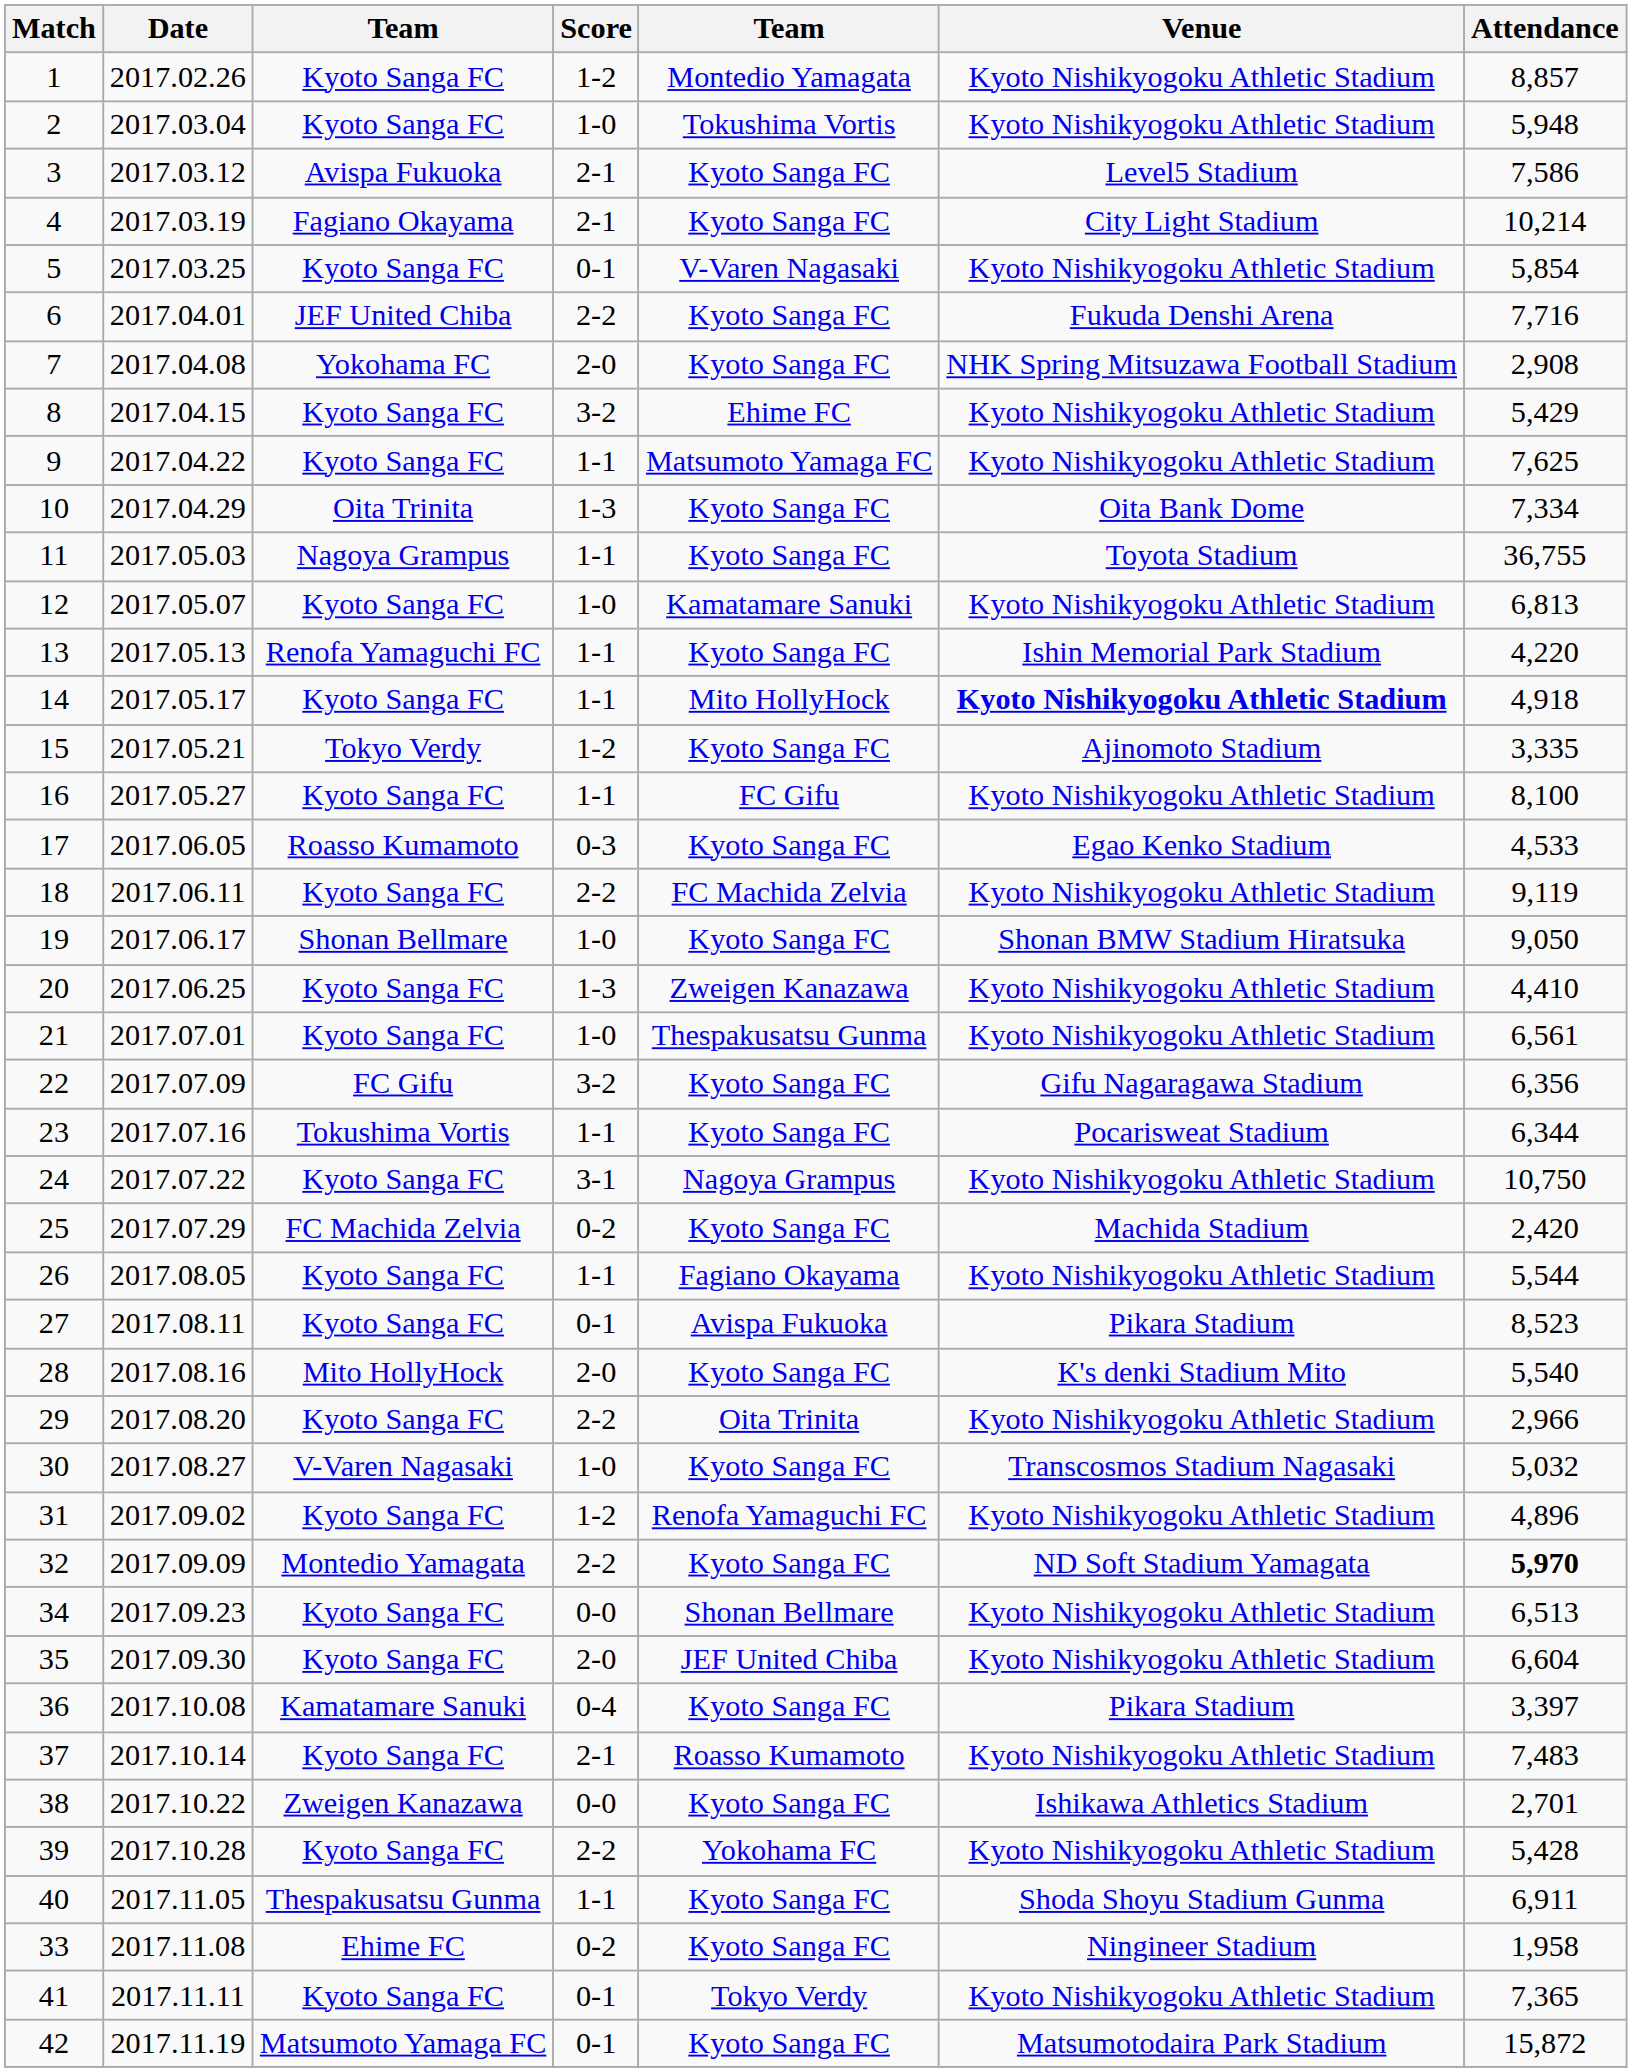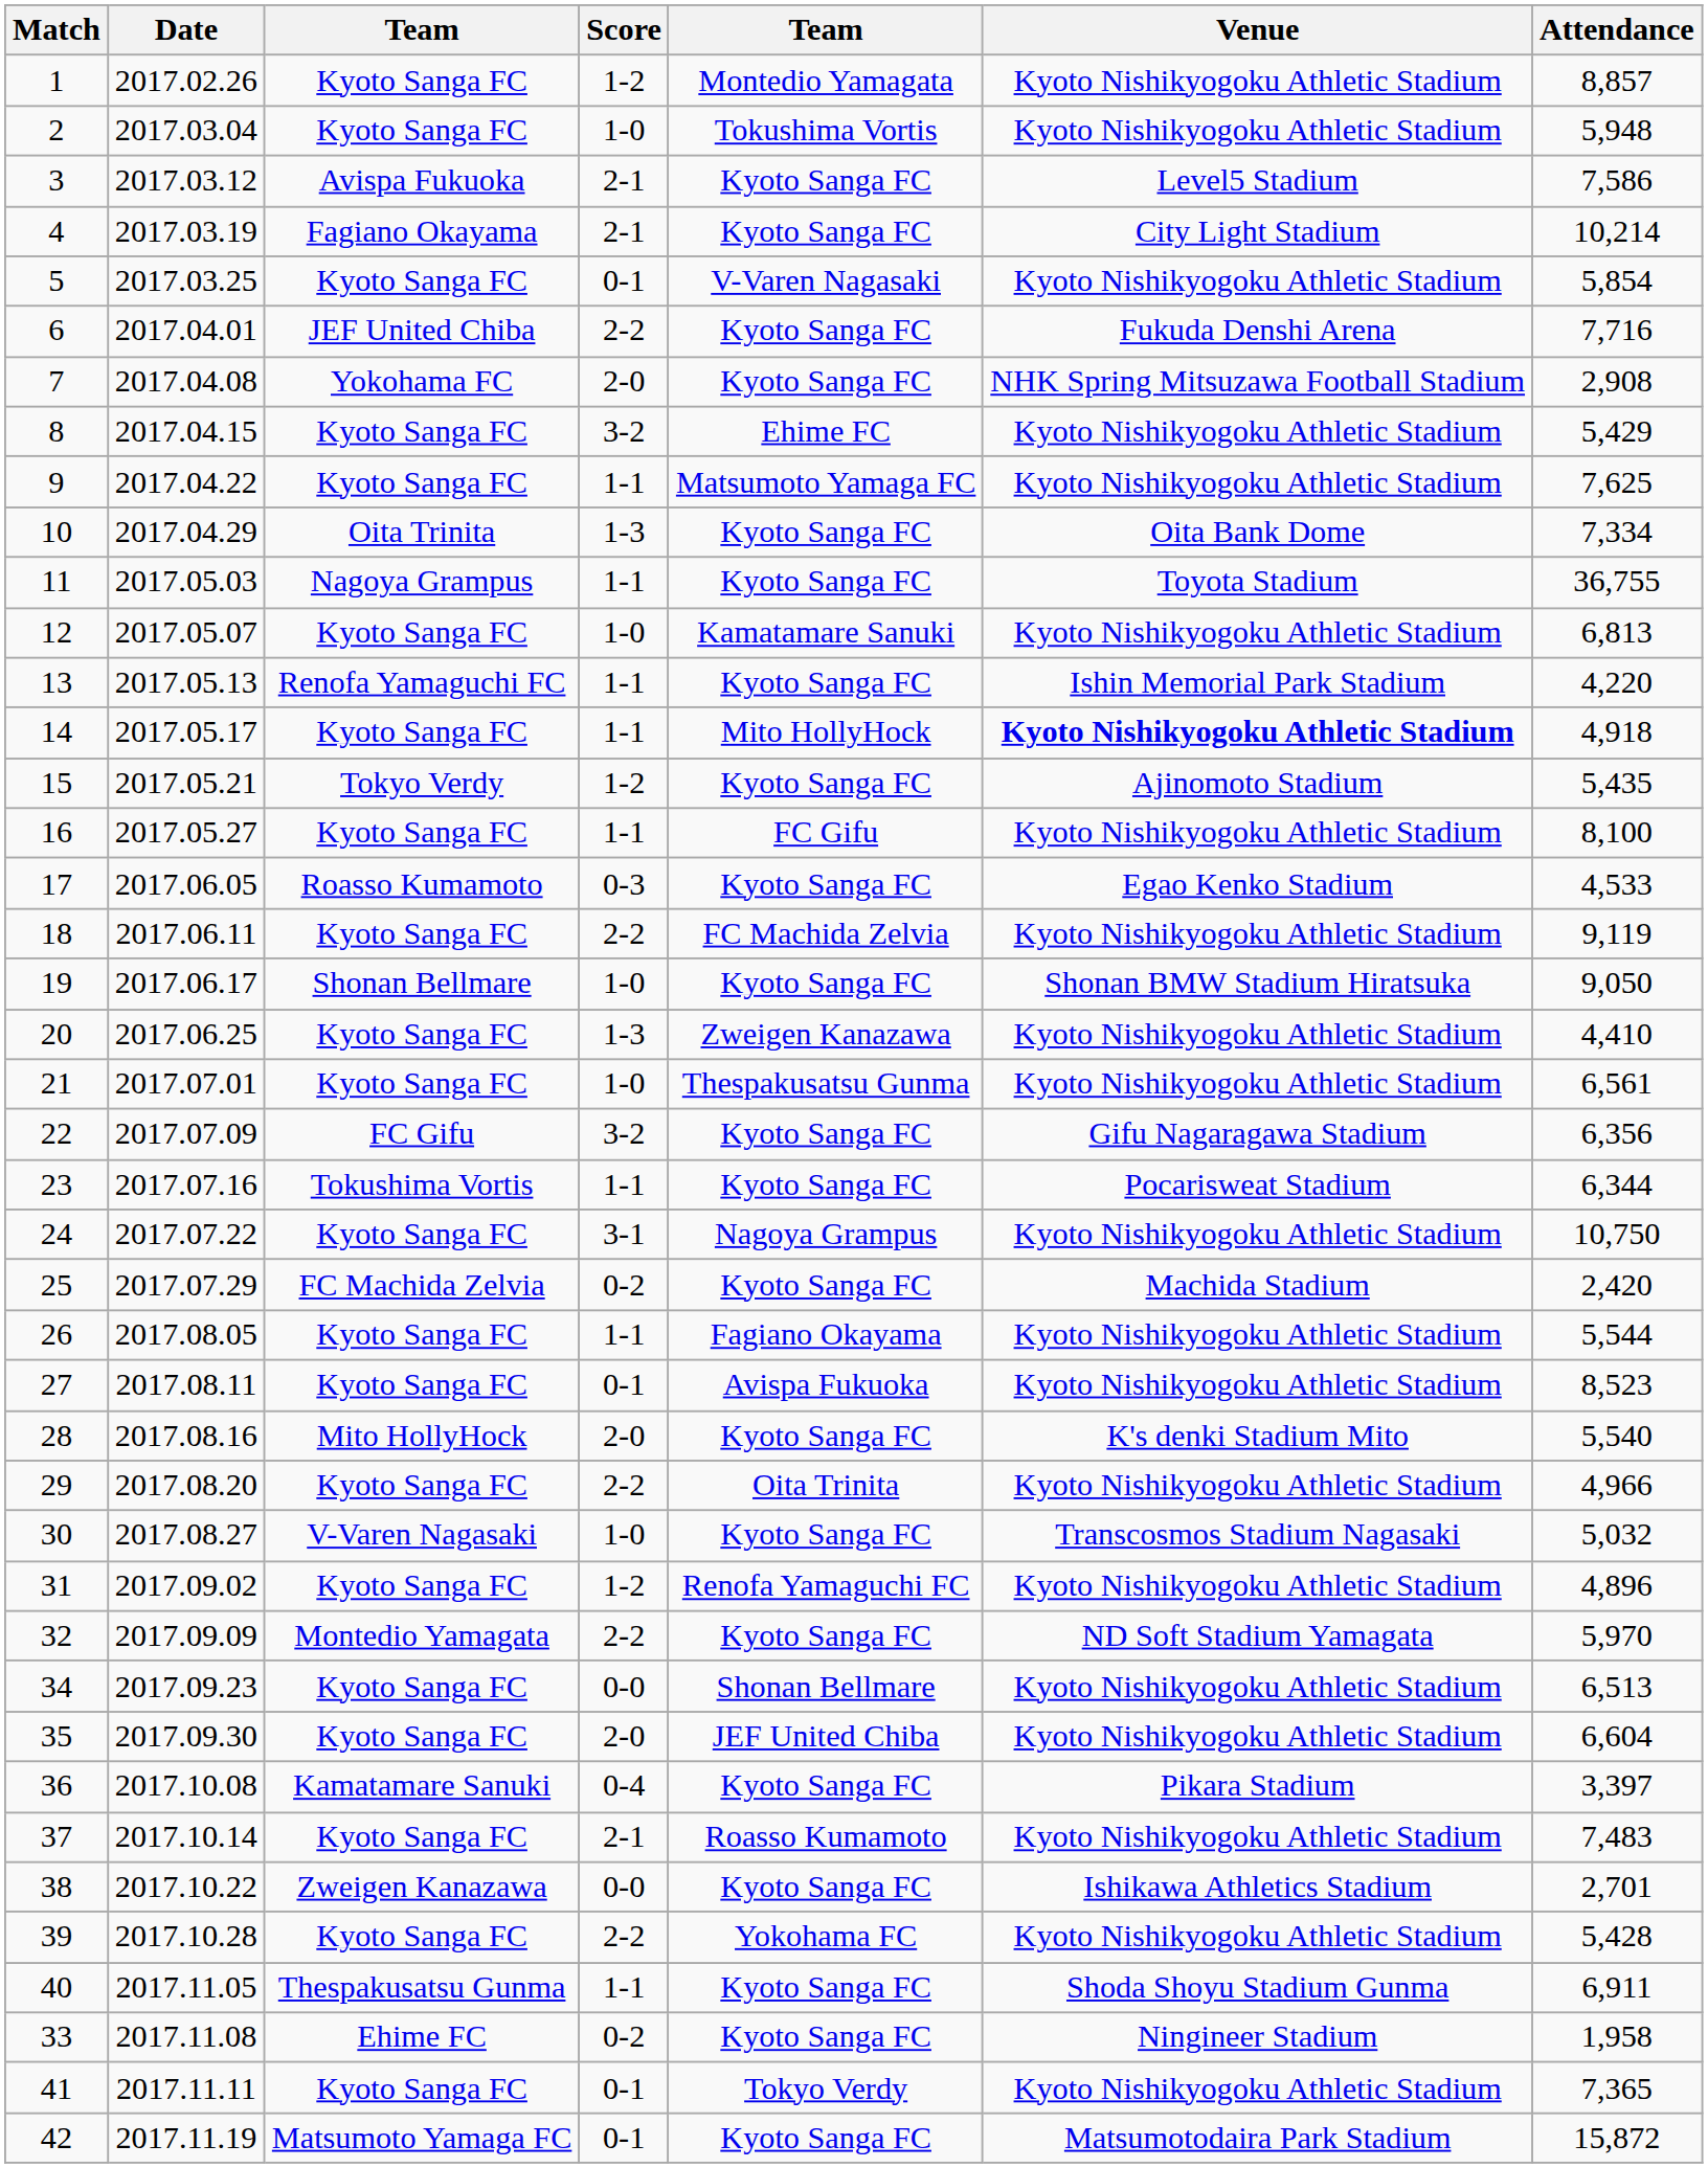15 | Attendance: 3,335 -> 5,435
27 | Venue: Pikara Stadium -> Kyoto Nishikyogoku Athletic Stadium
29 | Attendance: 2,966 -> 4,966
32 | Attendance: bold -> normal
